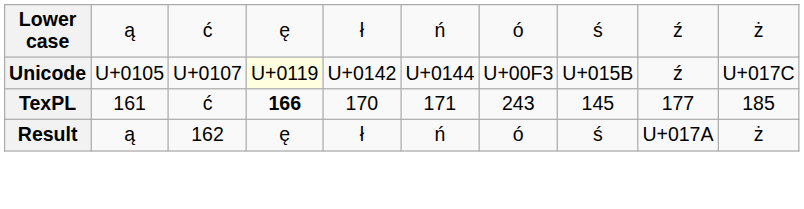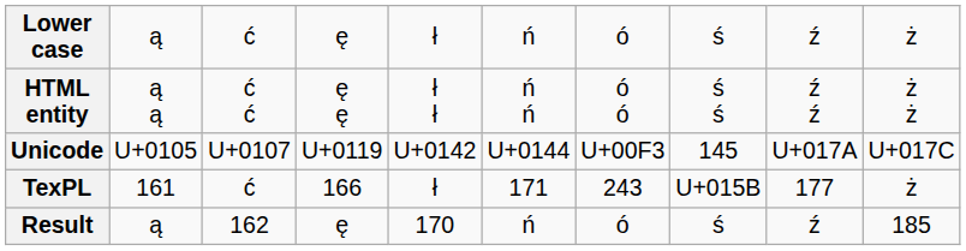+ row: HTML entity | ą ą | ć ć | ę ę | ł ł | ń ń | ó ó | ś ś | ź ź | ż ż
Unicode | column 4: lightyellow background -> no background
Unicode | column 8: U+015B -> 145
Unicode | column 9: ź -> U+017A
TexPL | column 4: bold -> normal
TexPL | column 5: 170 -> ł
TexPL | column 8: 145 -> U+015B
TexPL | column 10: 185 -> ż
Result | column 5: ł -> 170
Result | column 9: U+017A -> ź
Result | column 10: ż -> 185
